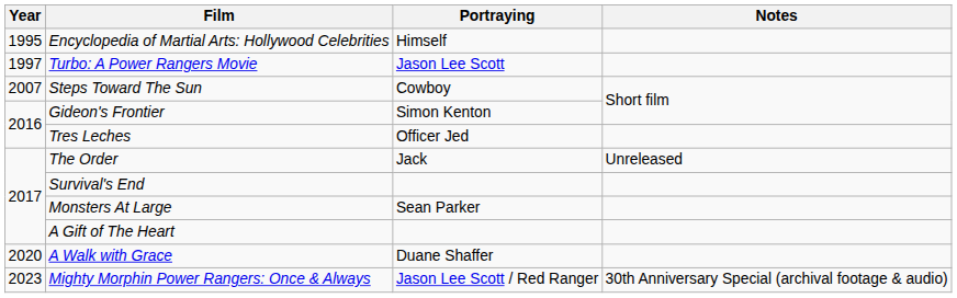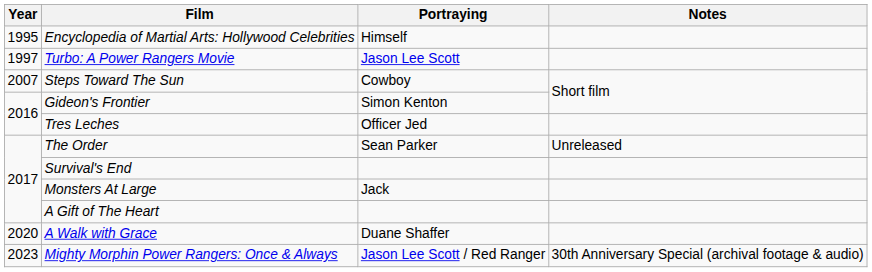The Order | Portraying: Jack -> Sean Parker
Monsters At Large | Portraying: Sean Parker -> Jack
